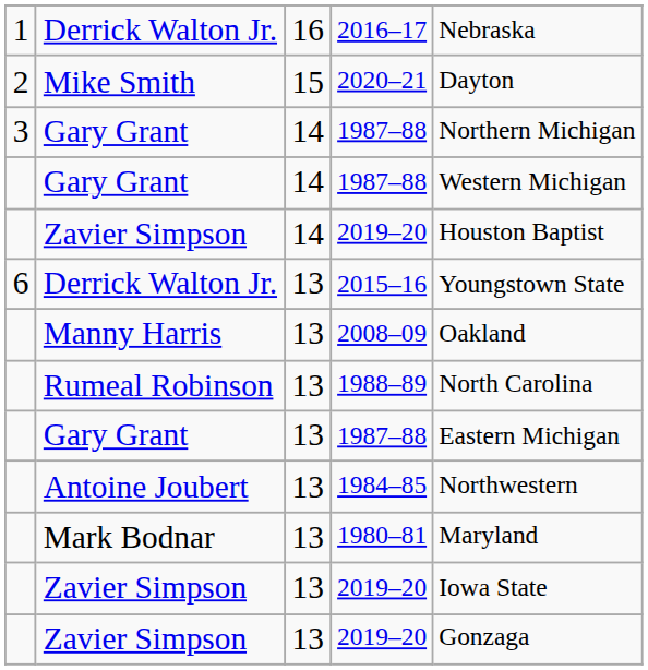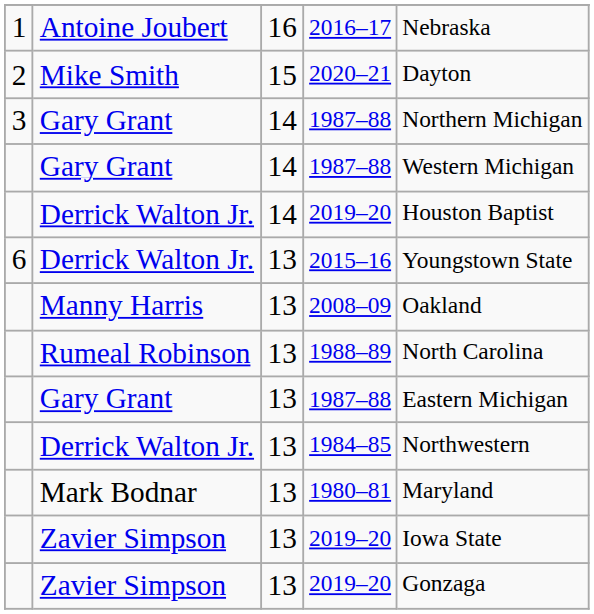2016–17 | column 2: Derrick Walton Jr. -> Antoine Joubert
14 / 2019–20 | column 2: Zavier Simpson -> Derrick Walton Jr.
1984–85 | column 2: Antoine Joubert -> Derrick Walton Jr.
